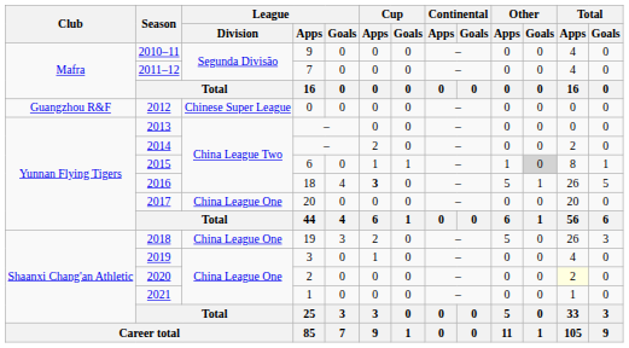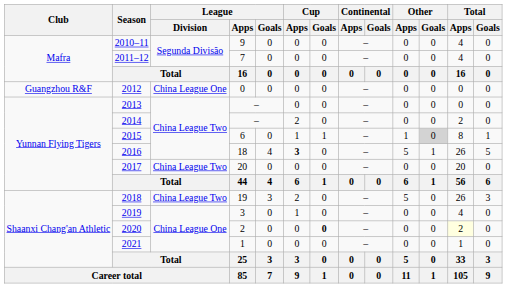2012 | League / Division: Chinese Super League -> China League One
2017 | League / Division: China League One -> China League Two
2018 | League / Division: China League One -> China League Two
2020 | Cup / Goals: normal -> bold
